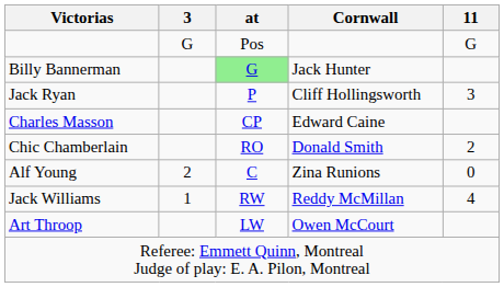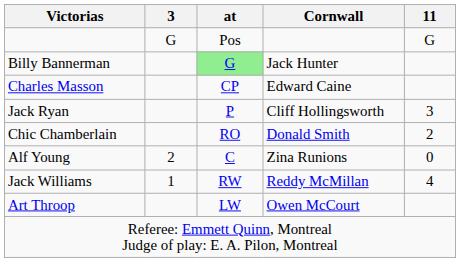rows swapped: Jack Ryan <-> Charles Masson
